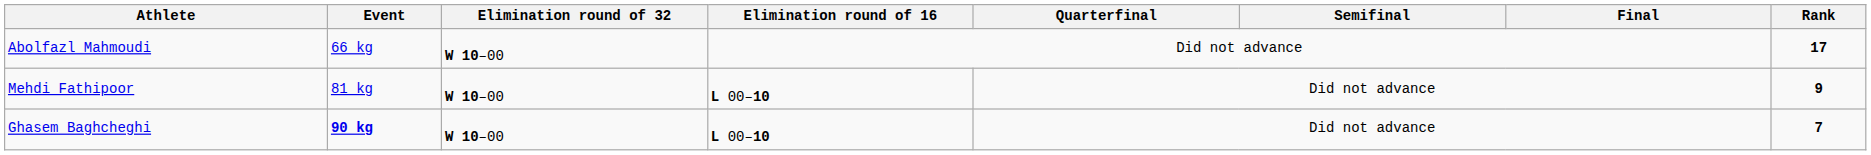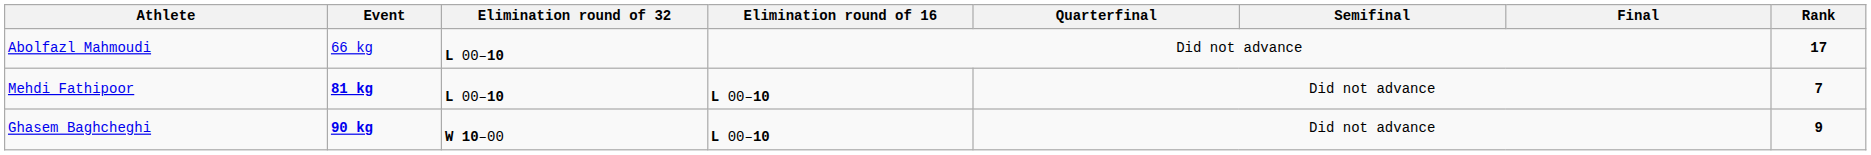Abolfazl Mahmoudi | Elimination round of 32: W 10–00 -> L 00–10
Mehdi Fathipoor | Event: normal -> bold
Mehdi Fathipoor | Elimination round of 32: W 10–00 -> L 00–10
Mehdi Fathipoor | Rank: 9 -> 7
Ghasem Baghcheghi | Rank: 7 -> 9
